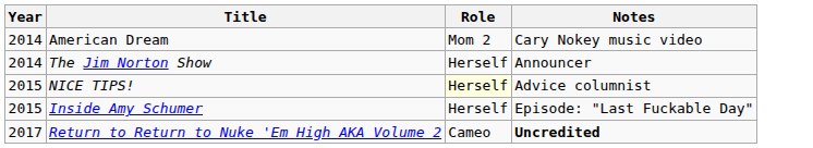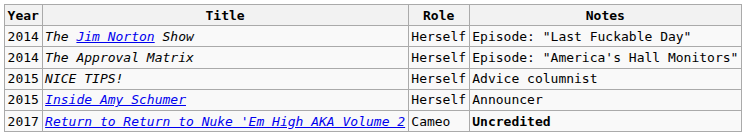- row: 2014 | American Dream | Mom 2 | Cary Nokey music video
The Jim Norton Show | Notes: Announcer -> Episode: "Last Fuckable Day"
+ row: 2014 | The Approval Matrix | Herself | Episode: "America's Hall Monitors"
NICE TIPS! | Role: lightyellow background -> no background
Inside Amy Schumer | Notes: Episode: "Last Fuckable Day" -> Announcer
